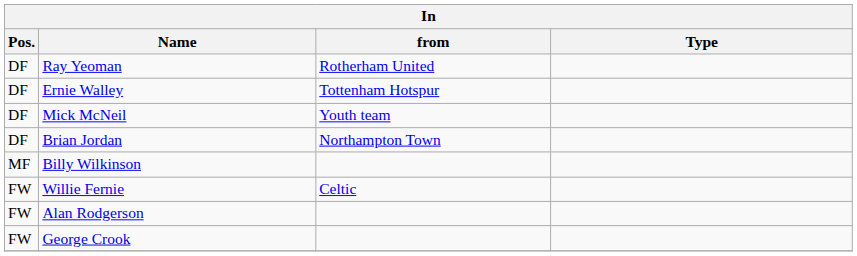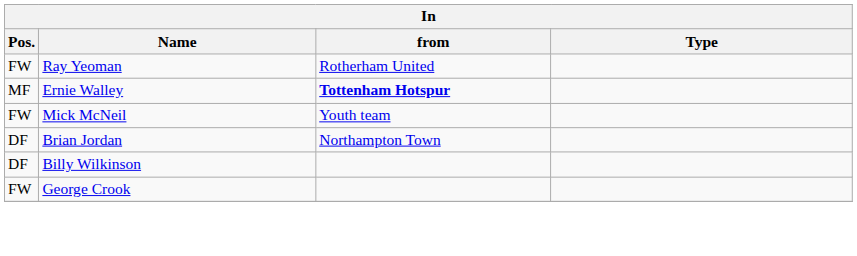Ray Yeoman | Pos.: DF -> FW
Ernie Walley | Pos.: DF -> MF
Ernie Walley | from: normal -> bold
Mick McNeil | Pos.: DF -> FW
Billy Wilkinson | Pos.: MF -> DF
- row: FW | Willie Fernie | Celtic
- row: FW | Alan Rodgerson
